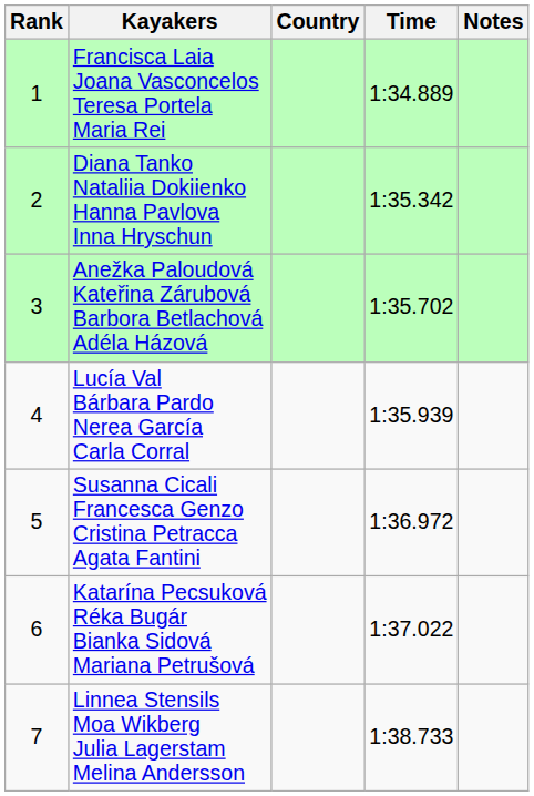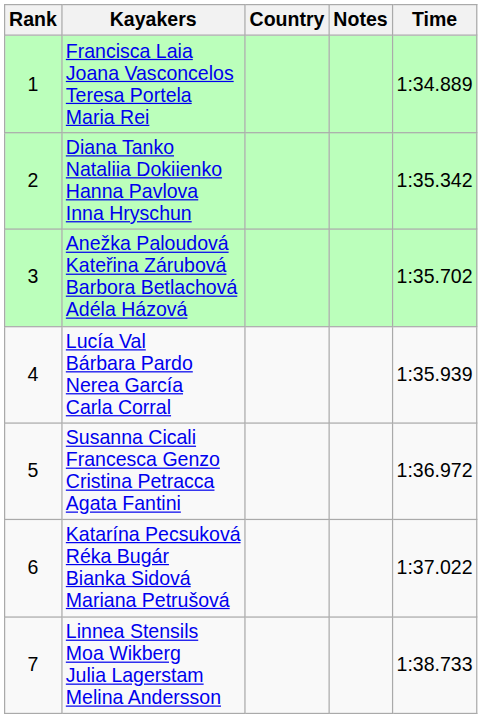columns swapped: Time <-> Notes
